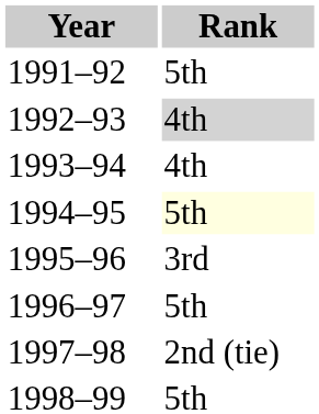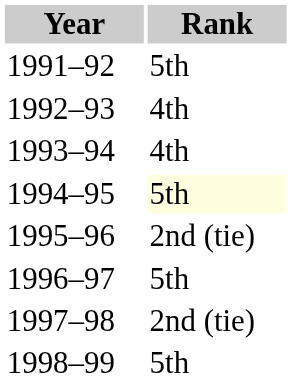1992–93 | Rank: lightgrey background -> no background
1995–96 | Rank: 3rd -> 2nd (tie)
